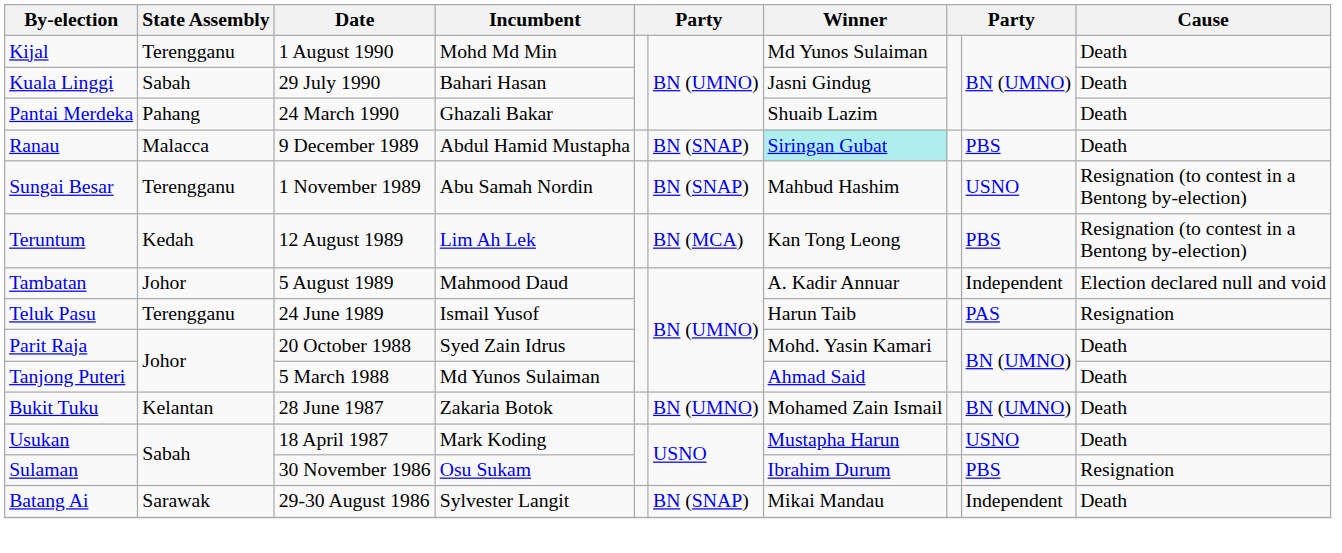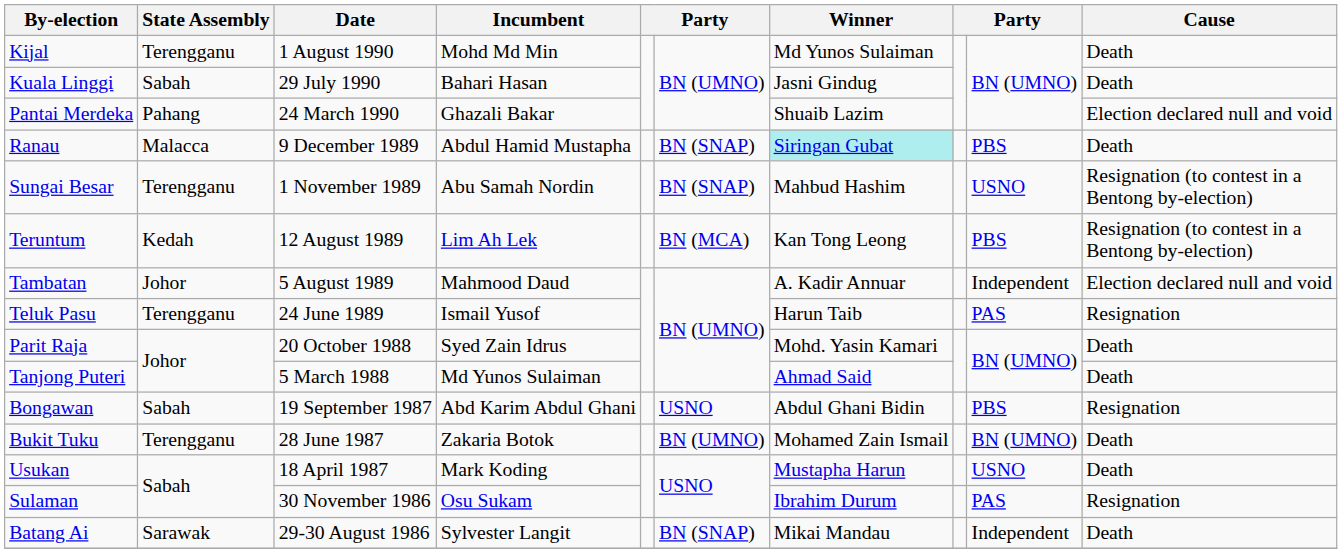Pantai Merdeka | Cause: Death -> Election declared null and void
+ row: Bongawan | Sabah | 19 September 1987 | Abd Karim Abdul Ghani | USNO | Abdul Ghani Bidin | PBS | Resignation
Bukit Tuku | State Assembly: Kelantan -> Terengganu
Sulaman | column 9: PBS -> PAS
